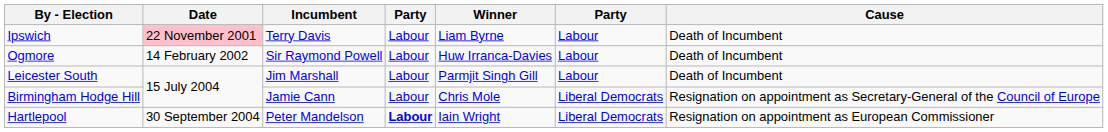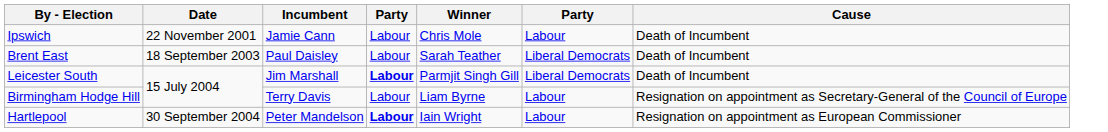Ipswich | Date: pink background -> no background
Ipswich | Incumbent: Terry Davis -> Jamie Cann
Ipswich | Winner: Liam Byrne -> Chris Mole
- row: Ogmore | 14 February 2002 | Sir Raymond Powell | Labour | Huw Irranca-Davies | Labour | Death of Incumbent
+ row: Brent East | 18 September 2003 | Paul Daisley | Labour | Sarah Teather | Liberal Democrats | Death of Incumbent
Leicester South | column 4: normal -> bold
Leicester South | column 6: Labour -> Liberal Democrats
Birmingham Hodge Hill | Incumbent: Jamie Cann -> Terry Davis
Birmingham Hodge Hill | Winner: Chris Mole -> Liam Byrne
Birmingham Hodge Hill | column 6: Liberal Democrats -> Labour
Hartlepool | column 6: Liberal Democrats -> Labour
